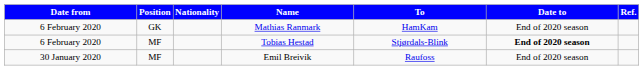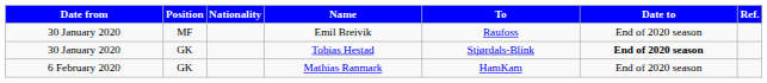rows swapped: Emil Breivik <-> Mathias Ranmark
Tobias Hestad | Date from: 6 February 2020 -> 30 January 2020
Tobias Hestad | Position: MF -> GK
